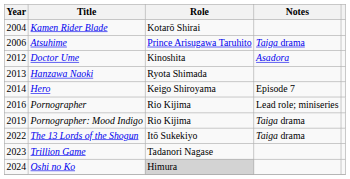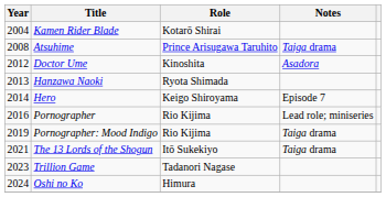Atsuhime | Year: 2006 -> 2008
The 13 Lords of the Shogun | Year: 2022 -> 2021
Oshi no Ko | Role: lightgrey background -> no background
